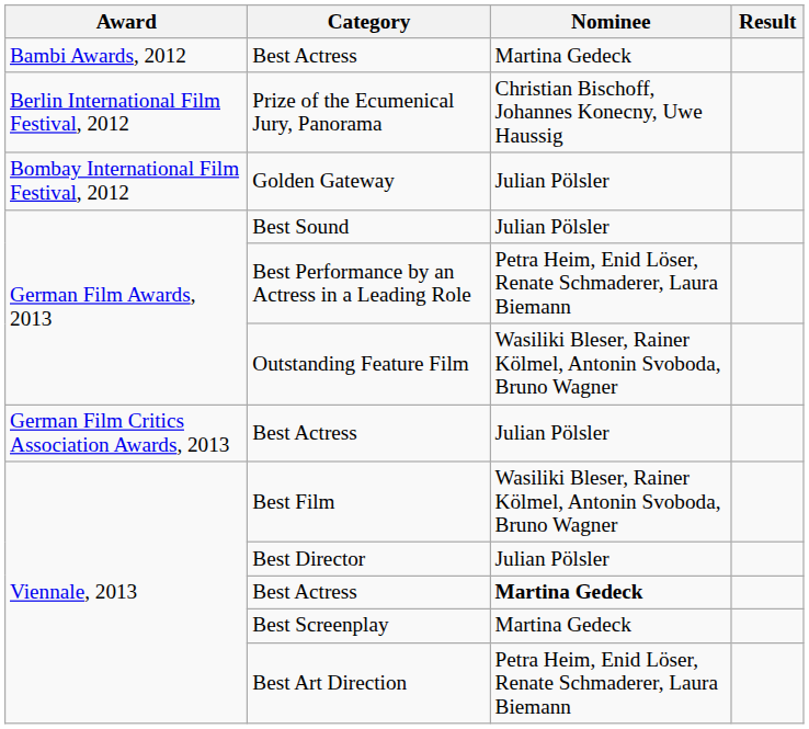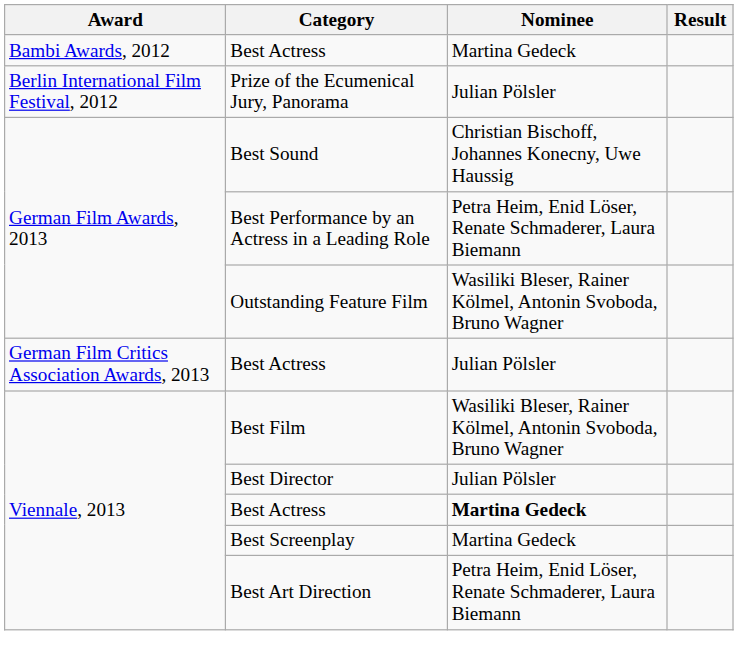Prize of the Ecumenical Jury, Panorama | Nominee: Christian Bischoff, Johannes Konecny, Uwe Haussig -> Julian Pölsler
- row: Bombay International Film Festival, 2012 | Golden Gateway | Julian Pölsler
Best Sound | Nominee: Julian Pölsler -> Christian Bischoff, Johannes Konecny, Uwe Haussig
